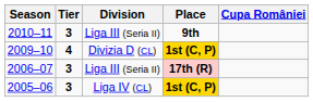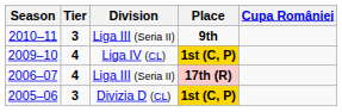2009–10 | Division: Divizia D (CL) -> Liga IV (CL)
2006–07 | Tier: 3 -> 4
2005–06 | Division: Liga IV (CL) -> Divizia D (CL)
